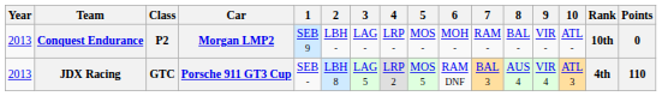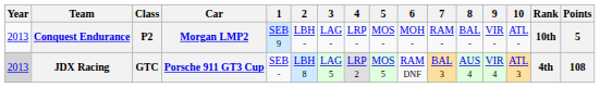Conquest Endurance | Points: 0 -> 5
JDX Racing | Year: no background -> lightgrey background
JDX Racing | Points: 110 -> 108
